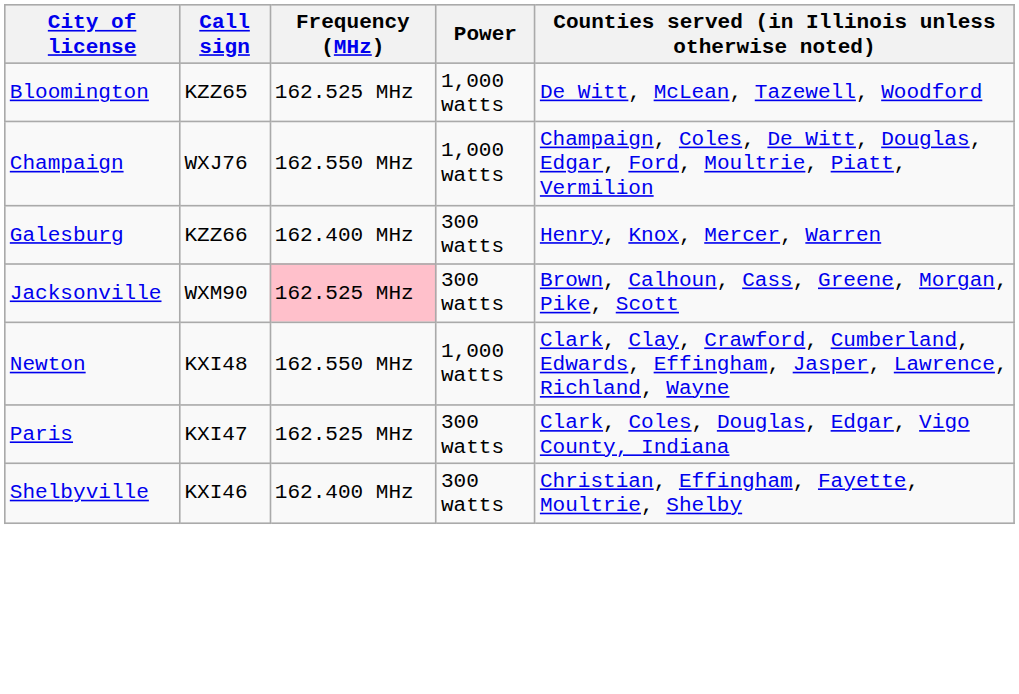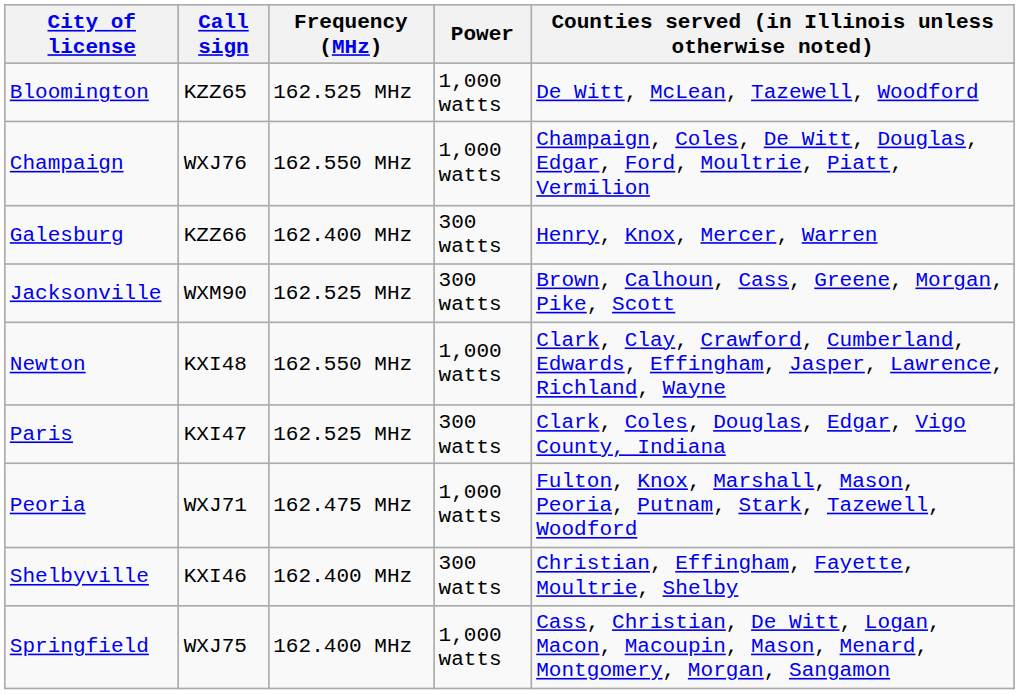Jacksonville | Frequency (MHz): pink background -> no background
+ row: Peoria | WXJ71 | 162.475 MHz | 1,000 watts | Fulton, Knox, Marshall, Mason, Peoria, Putnam, Stark, Tazewell, Woodford
+ row: Springfield | WXJ75 | 162.400 MHz | 1,000 watts | Cass, Christian, De Witt, Logan, Macon, Macoupin, Mason, Menard, Montgomery, Morgan, Sangamon
